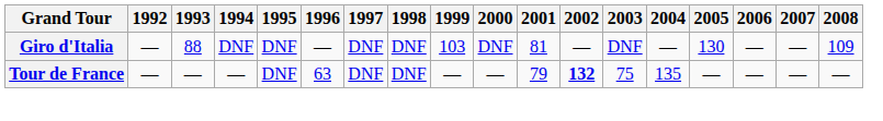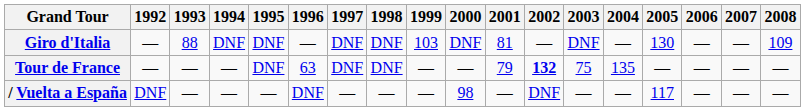+ row: / Vuelta a España | DNF | — | — | — | DNF | — | — | — | 98 | — | DNF | — | — | 117 | — | — | —
